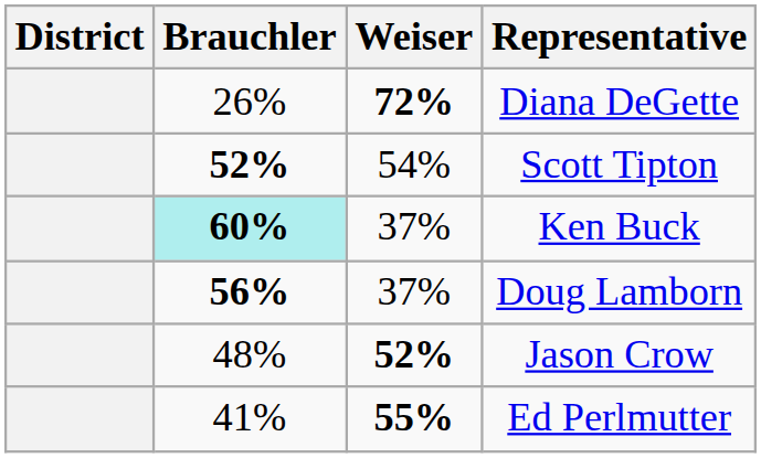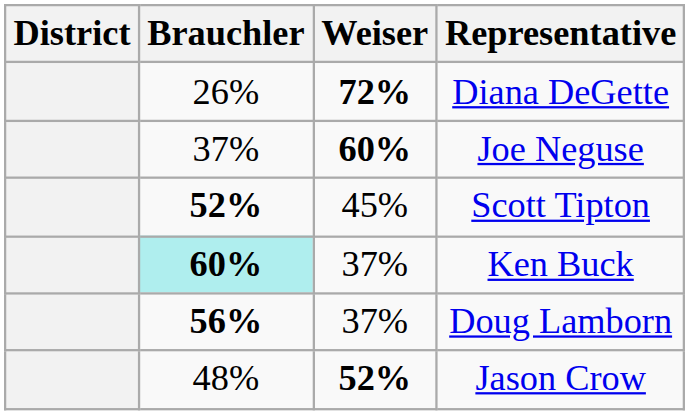+ row: 37% | 60% | Joe Neguse
Scott Tipton | Weiser: 54% -> 45%
- row: 41% | 55% | Ed Perlmutter
